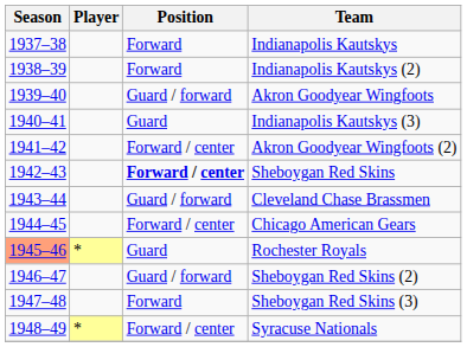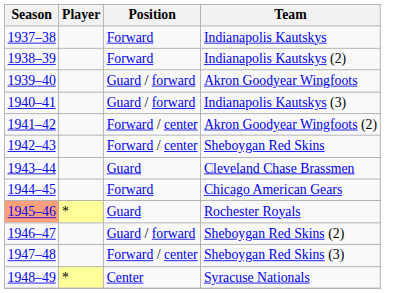Indianapolis Kautskys (3) | Position: Guard -> Guard / forward
Sheboygan Red Skins | Position: bold -> normal
Cleveland Chase Brassmen | Position: Guard / forward -> Guard
Chicago American Gears | Position: Forward / center -> Forward
Sheboygan Red Skins (3) | Position: Forward -> Forward / center
Syracuse Nationals | Position: Forward / center -> Center
